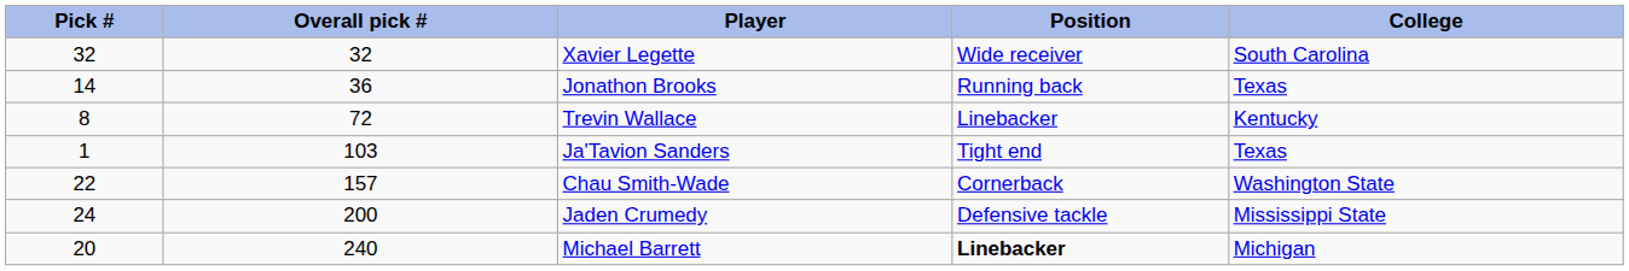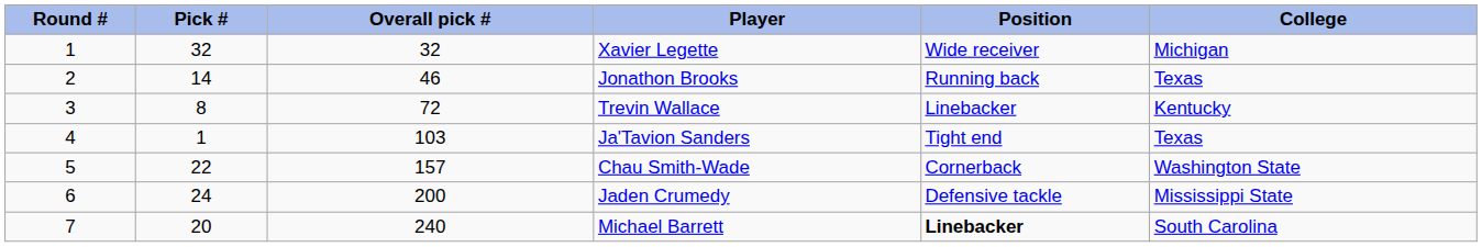+ column: Round # | 1 | 2 | 3 | 4 | 5 | 6 | 7
Xavier Legette | College: South Carolina -> Michigan
Jonathon Brooks | Overall pick #: 36 -> 46
Michael Barrett | College: Michigan -> South Carolina
